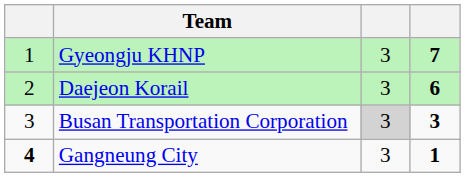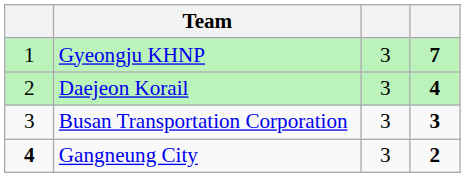Daejeon Korail | column 4: 6 -> 4
Busan Transportation Corporation | column 3: lightgrey background -> no background
Gangneung City | column 4: 1 -> 2
